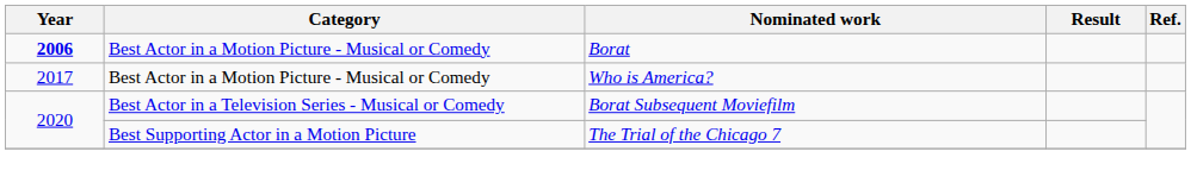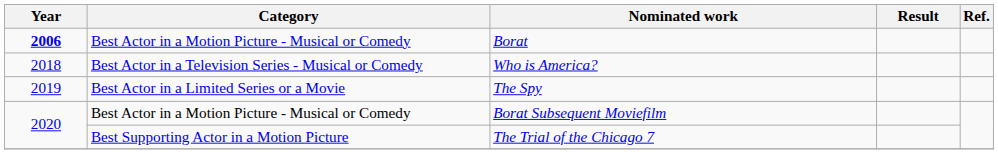Who is America? | Year: 2017 -> 2018
Who is America? | Category: Best Actor in a Motion Picture - Musical or Comedy -> Best Actor in a Television Series - Musical or Comedy
+ row: 2019 | Best Actor in a Limited Series or a Movie | The Spy
Borat Subsequent Moviefilm | Category: Best Actor in a Television Series - Musical or Comedy -> Best Actor in a Motion Picture - Musical or Comedy
